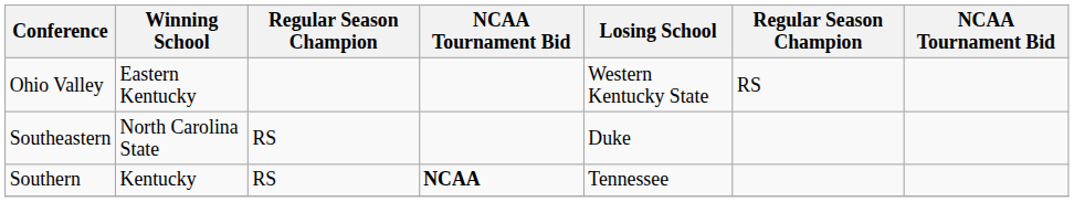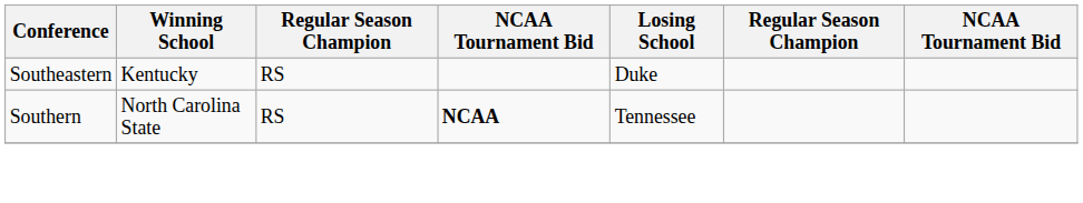- row: Ohio Valley | Eastern Kentucky | Western Kentucky State | RS
Southeastern | Winning School: North Carolina State -> Kentucky
Southern | Winning School: Kentucky -> North Carolina State
